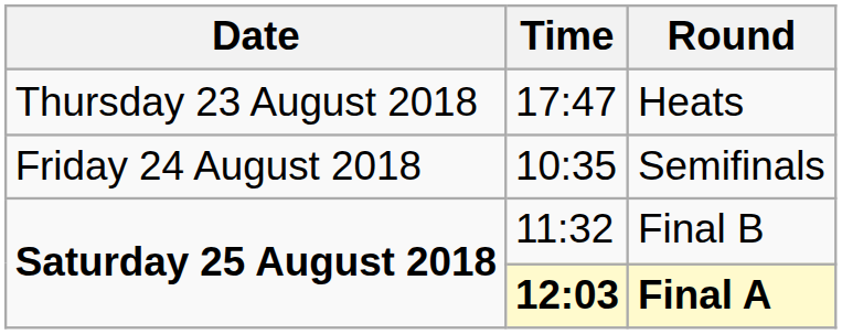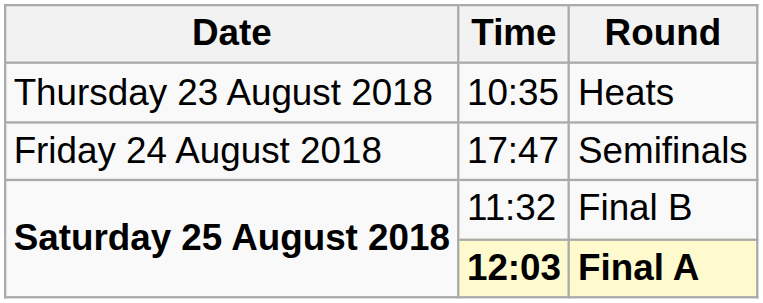Heats | Time: 17:47 -> 10:35
Semifinals | Time: 10:35 -> 17:47
